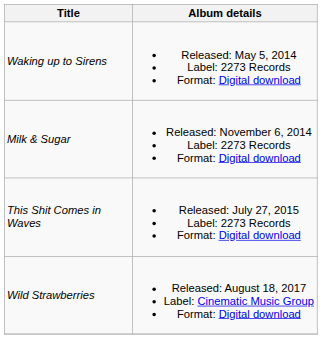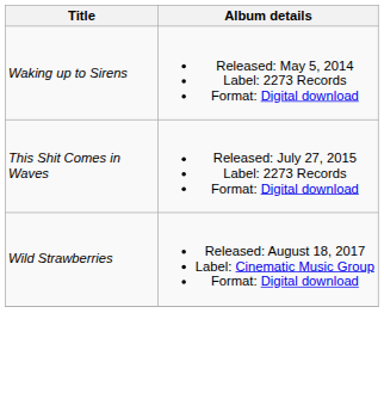- row: Milk & Sugar | Released: November 6, 2014 Label: 2273 Records Format: Digital download
